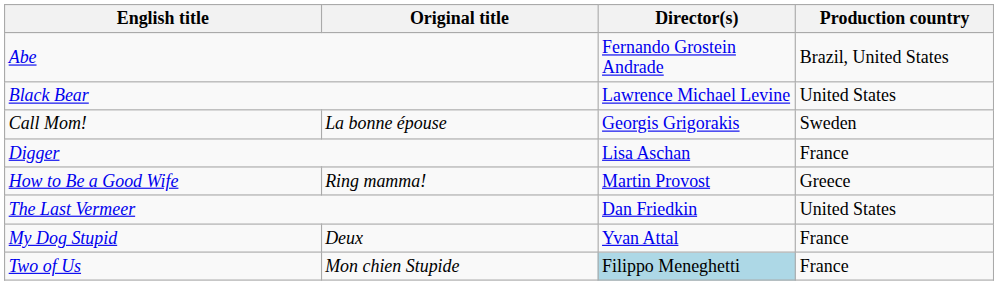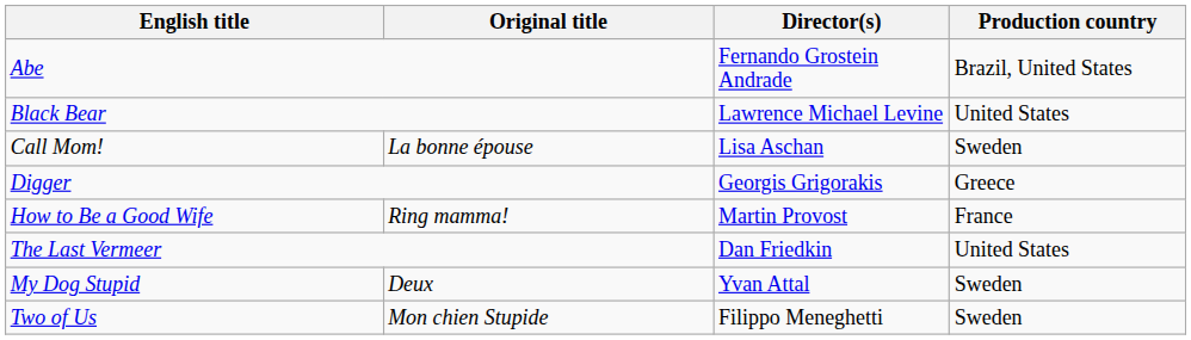Call Mom! | Director(s): Georgis Grigorakis -> Lisa Aschan
Digger | Director(s): Lisa Aschan -> Georgis Grigorakis
Digger | Production country: France -> Greece
How to Be a Good Wife | Production country: Greece -> France
My Dog Stupid | Production country: France -> Sweden
Two of Us | Director(s): lightblue background -> no background
Two of Us | Production country: France -> Sweden
